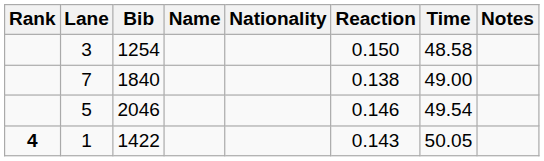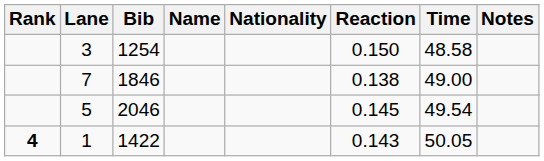7 | Bib: 1840 -> 1846
5 | Reaction: 0.146 -> 0.145
